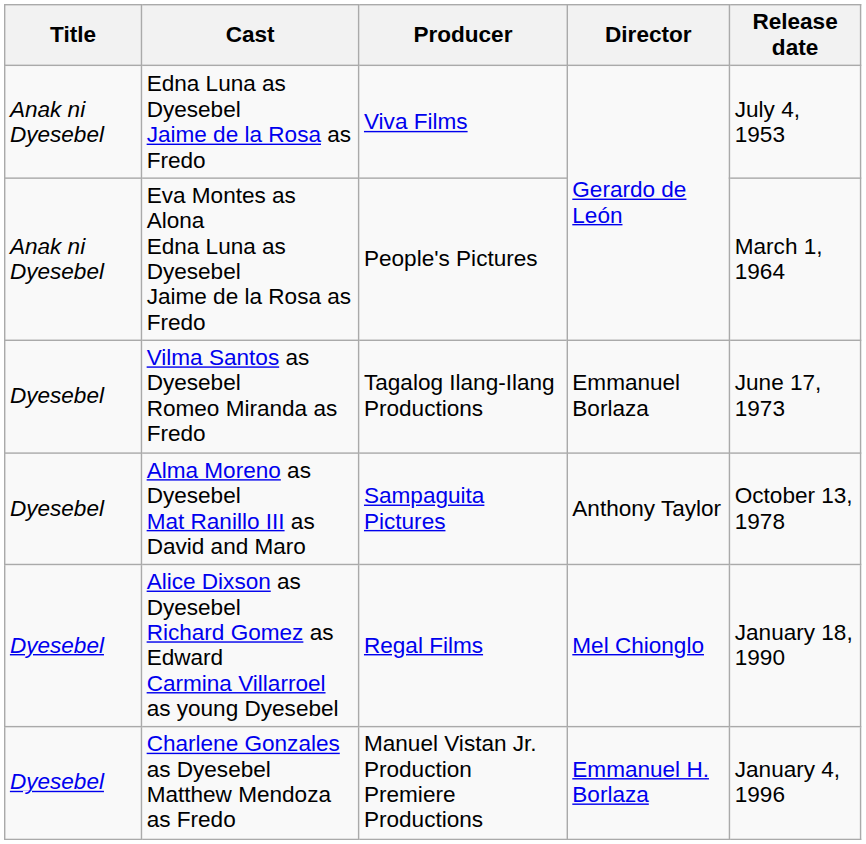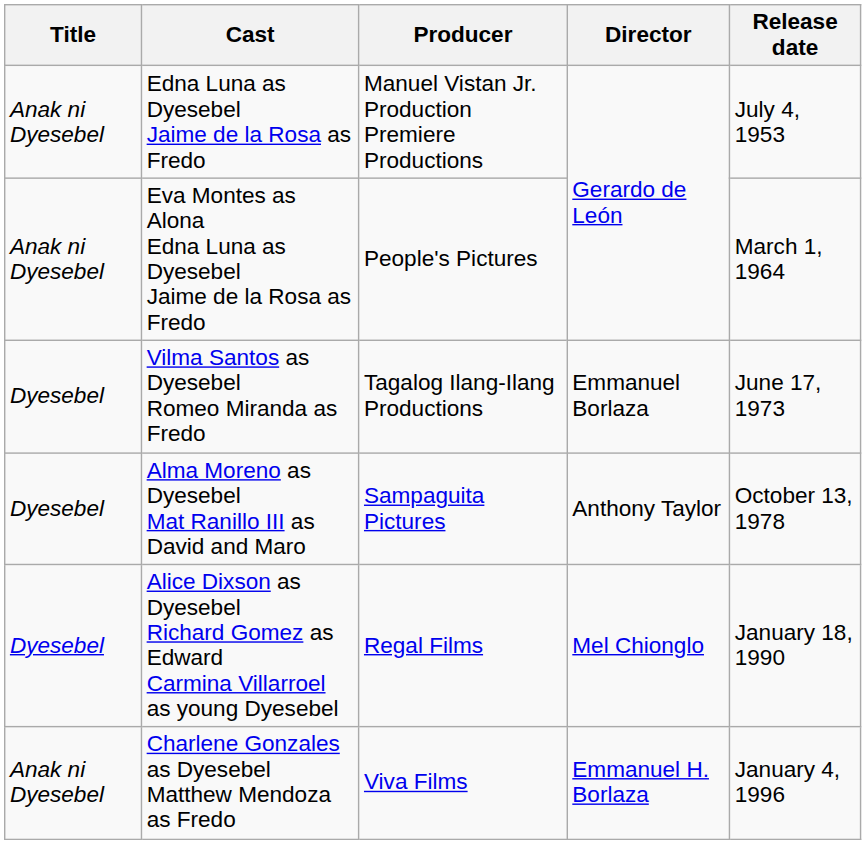Edna Luna as Dyesebel Jaime de la Rosa as Fredo | Producer: Viva Films -> Manuel Vistan Jr. Production Premiere Productions
Charlene Gonzales as Dyesebel Matthew Mendoza as Fredo | Title: Dyesebel -> Anak ni Dyesebel
Charlene Gonzales as Dyesebel Matthew Mendoza as Fredo | Producer: Manuel Vistan Jr. Production Premiere Productions -> Viva Films
